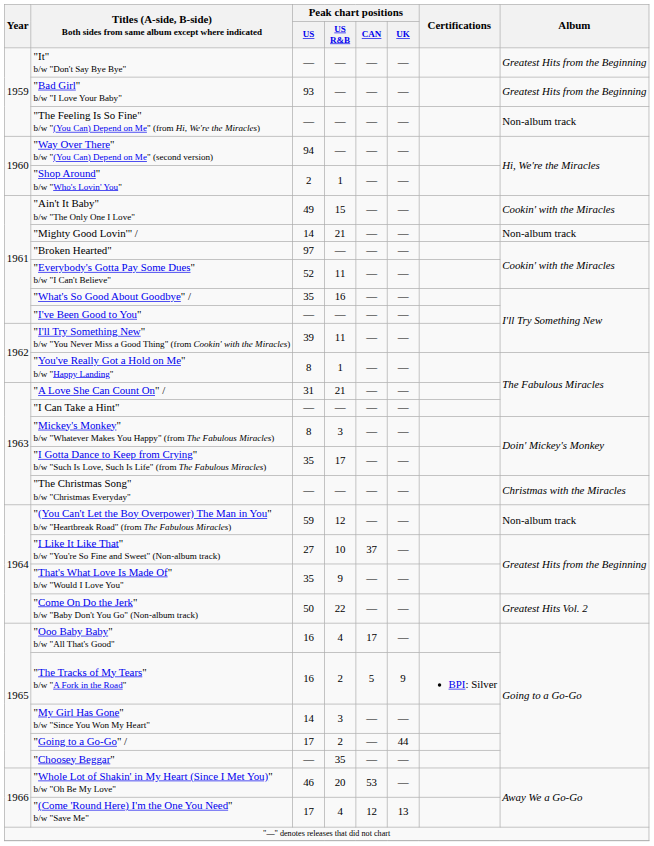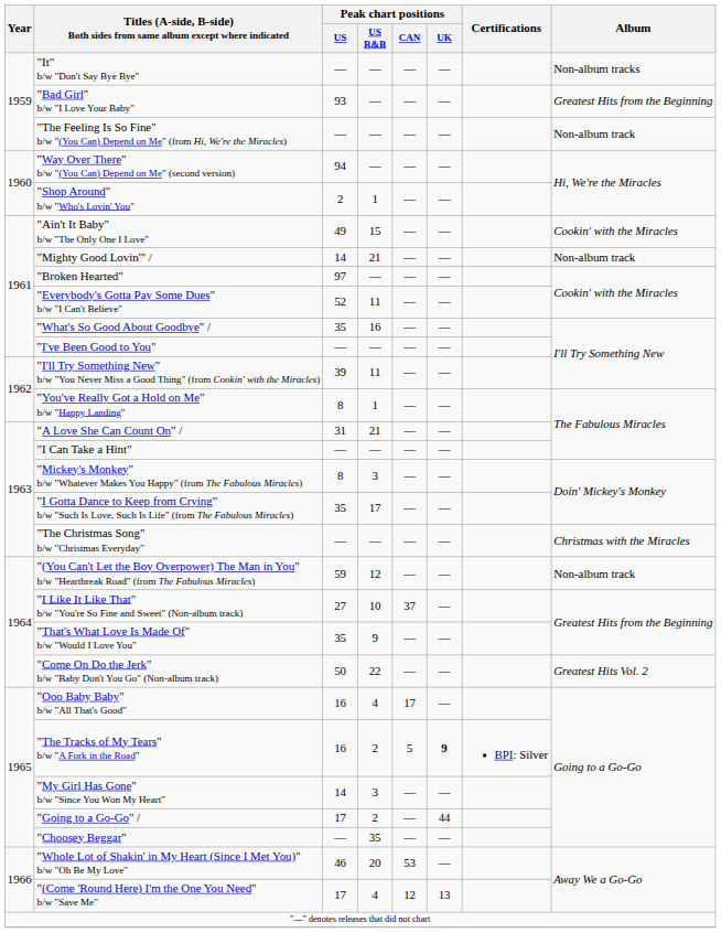"It" b/w "Don't Say Bye Bye" | Album: Greatest Hits from the Beginning -> Non-album tracks
"The Tracks of My Tears" b/w "A Fork in the Road" | Peak chart positions / UK: normal -> bold
